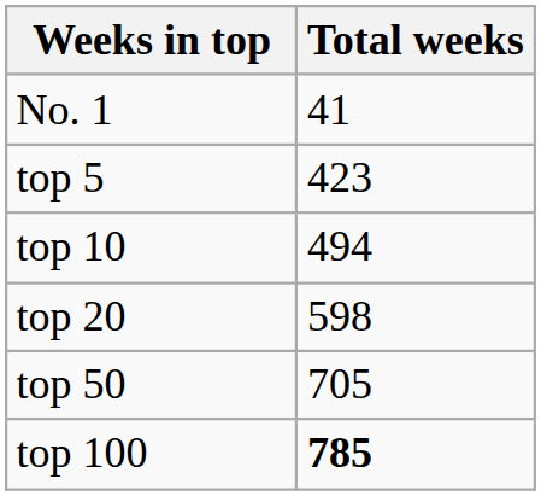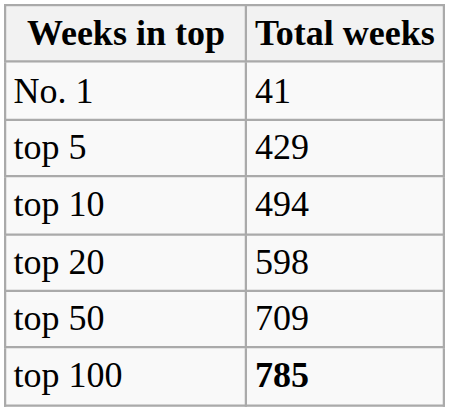top 5 | Total weeks: 423 -> 429
top 50 | Total weeks: 705 -> 709
